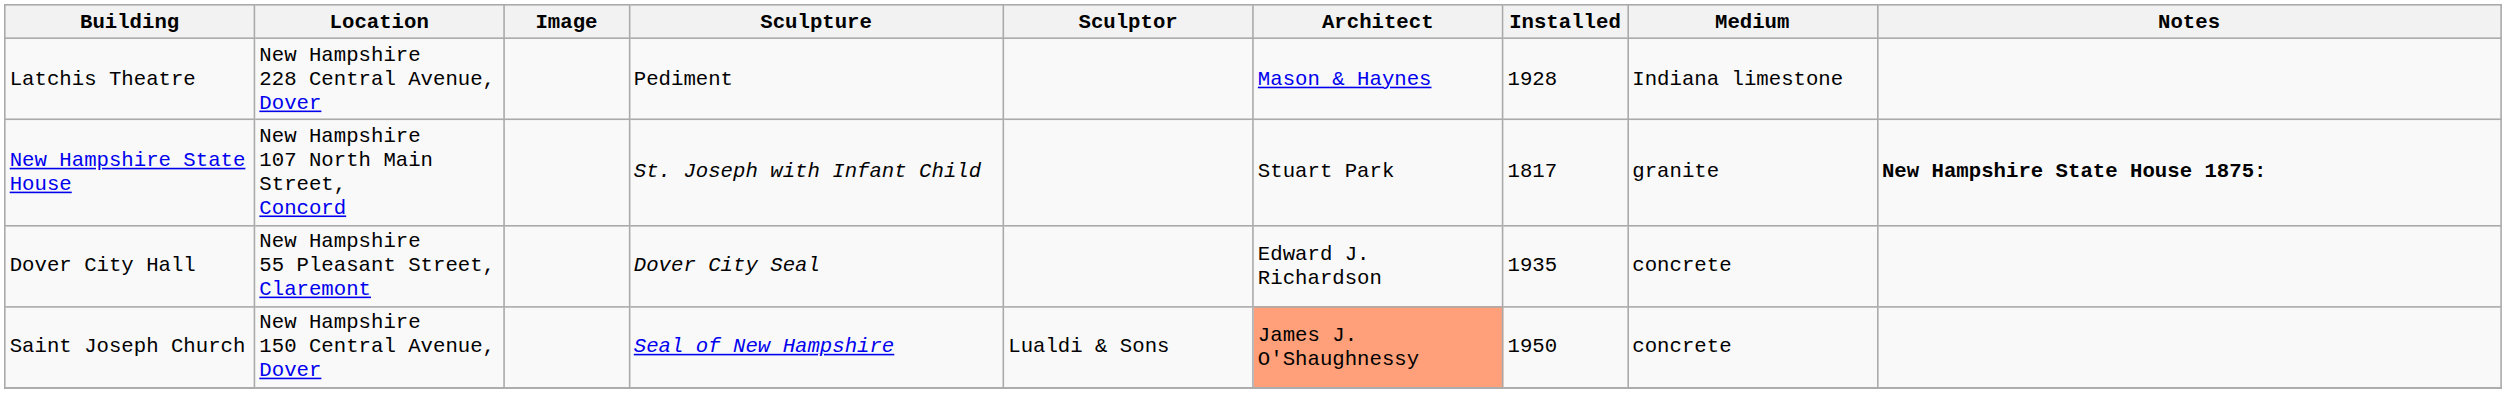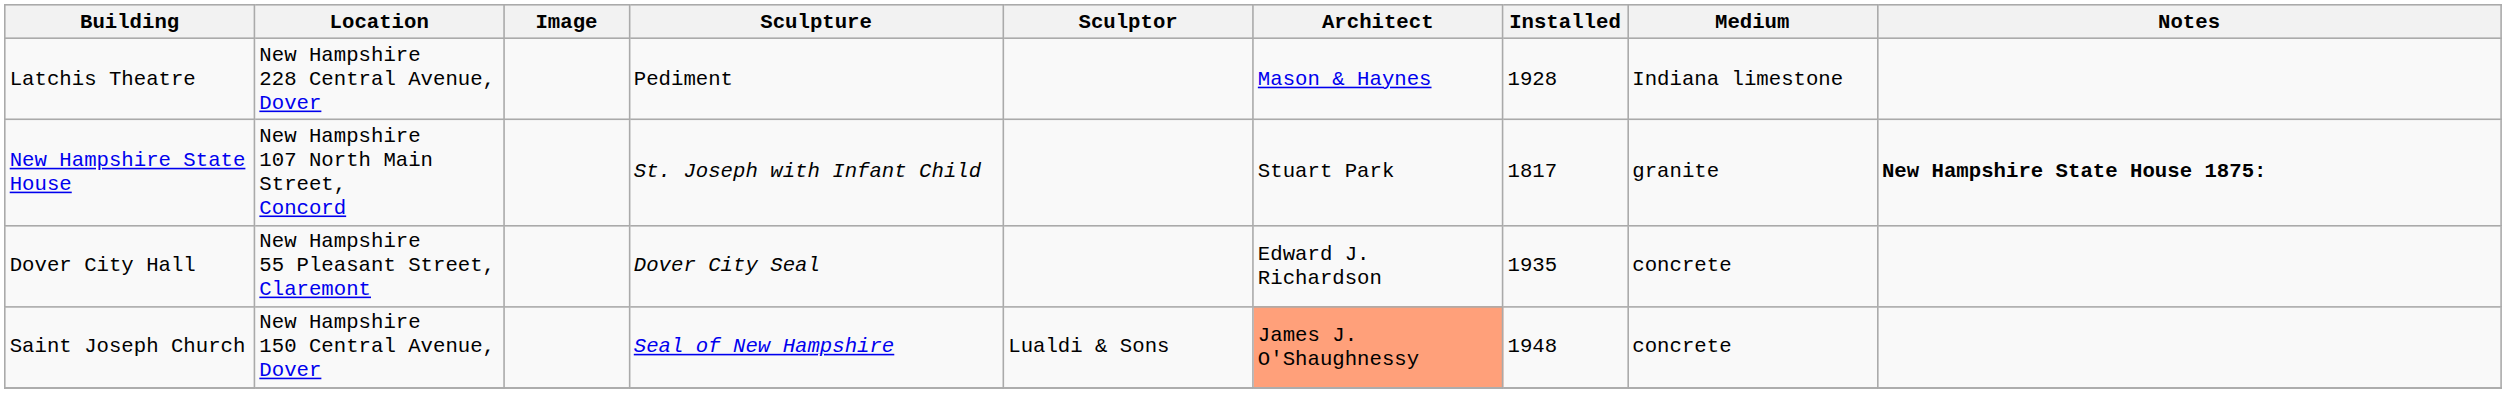Saint Joseph Church | Installed: 1950 -> 1948
